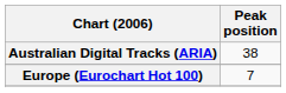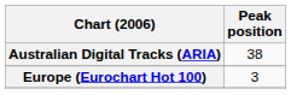Europe (Eurochart Hot 100) | Peak position: 7 -> 3
